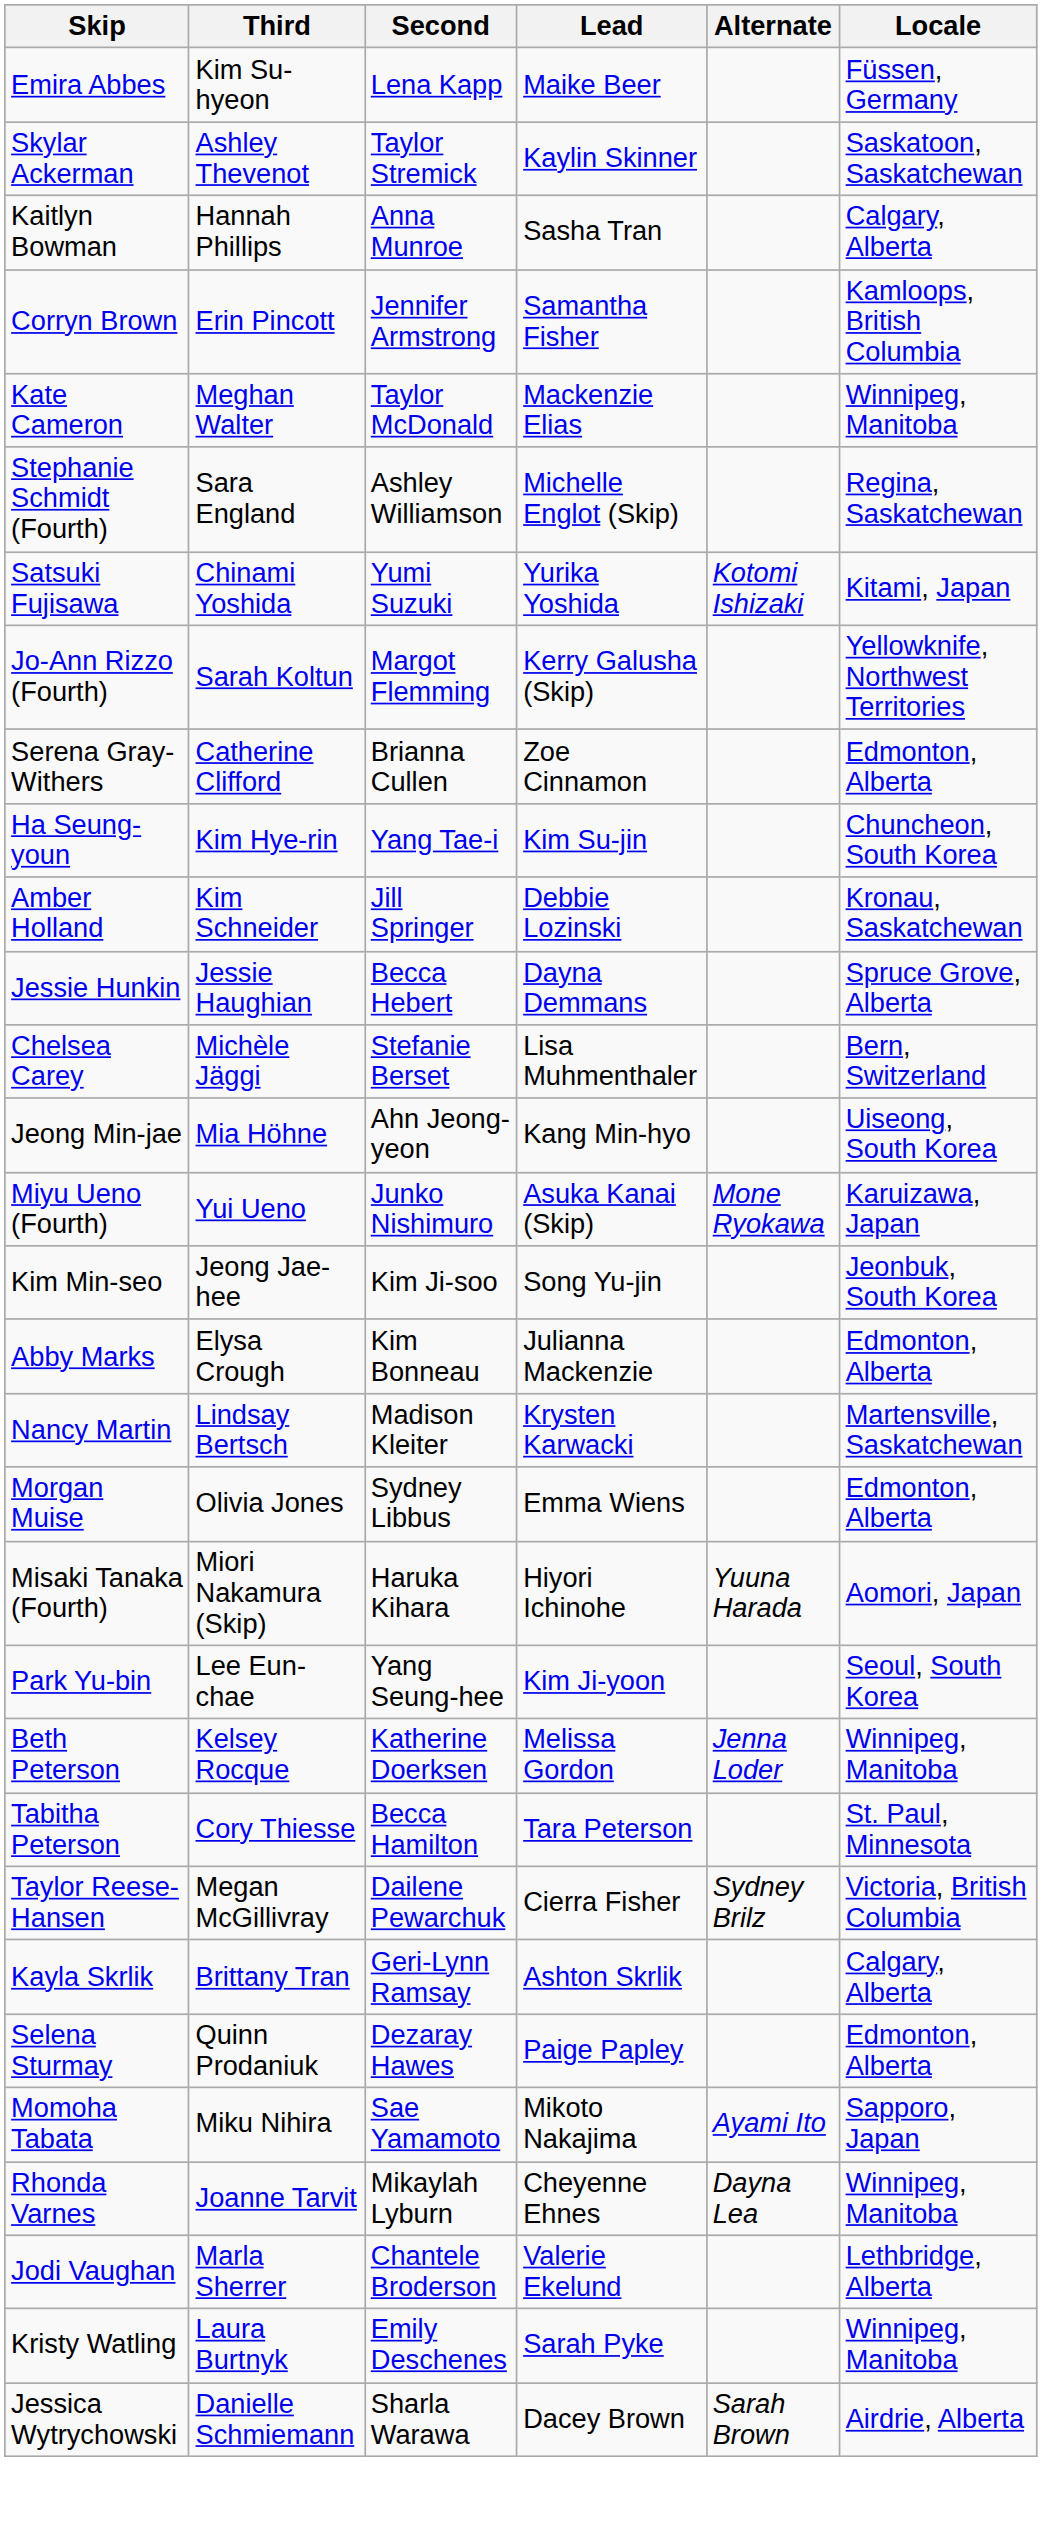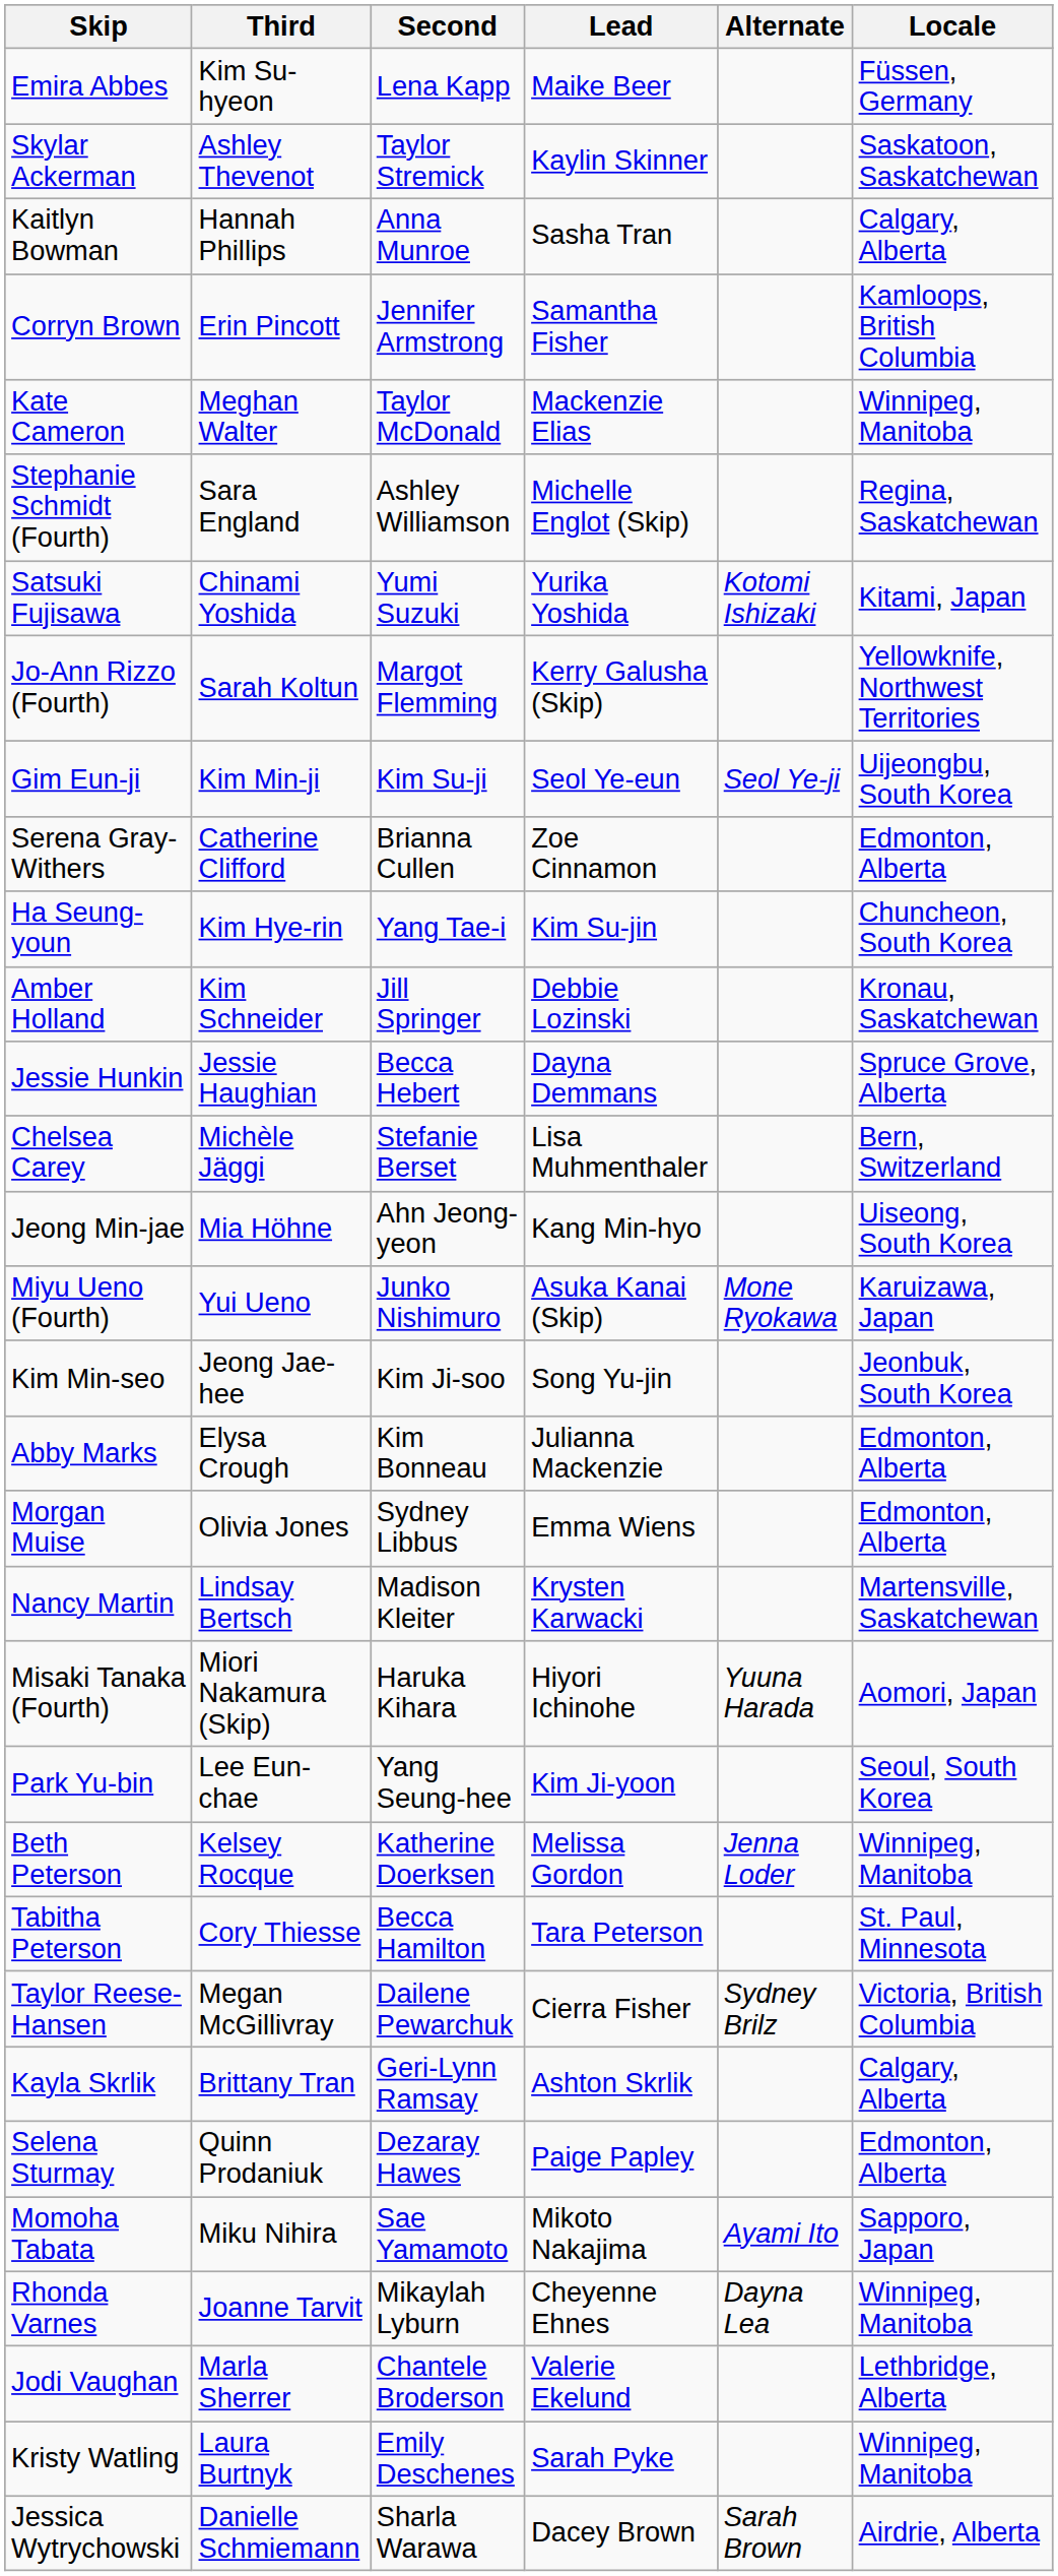+ row: Gim Eun-ji | Kim Min-ji | Kim Su-ji | Seol Ye-eun | Seol Ye-ji | Uijeongbu, South Korea
rows swapped: Nancy Martin <-> Morgan Muise
